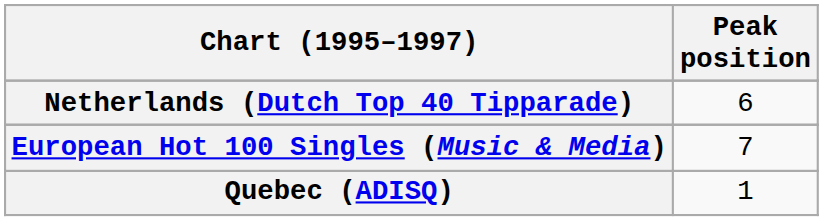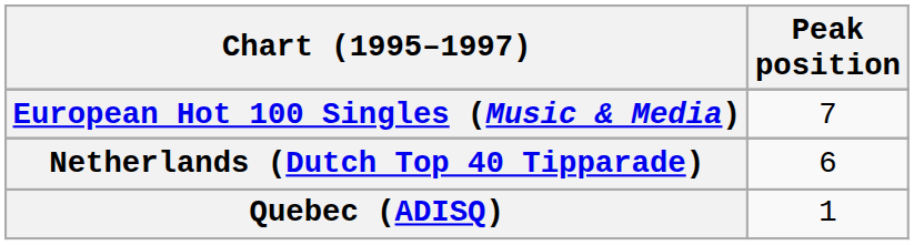rows swapped: European Hot 100 Singles (Music & Media) <-> Netherlands (Dutch Top 40 Tipparade)
